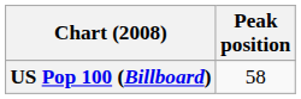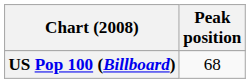US Pop 100 (Billboard) | Peak position: 58 -> 68
